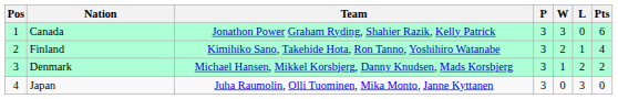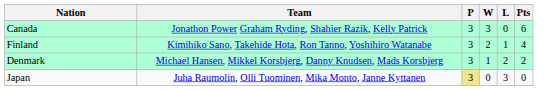- column: Pos | 1 | 2 | 3 | 4
Japan | P: no background -> khaki background
